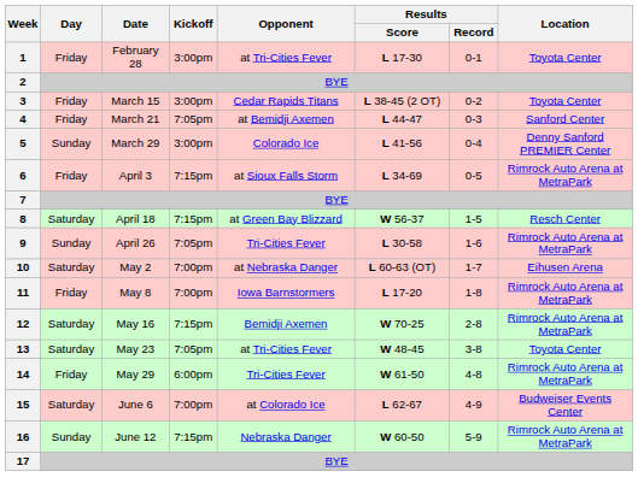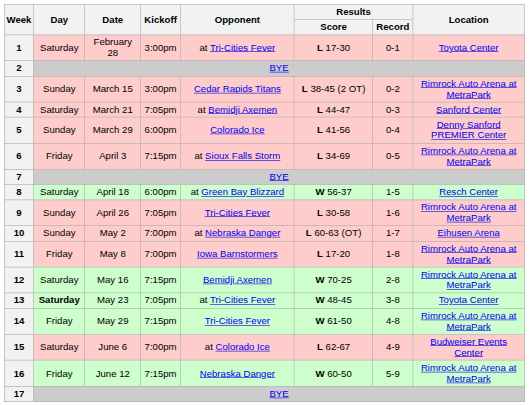1 | Day: Friday -> Saturday
3 | Day: Friday -> Sunday
3 | Location: Toyota Center -> Rimrock Auto Arena at MetraPark
4 | Day: Friday -> Saturday
5 | Kickoff: 3:00pm -> 6:00pm
8 | Kickoff: 7:15pm -> 6:00pm
10 | Day: Saturday -> Sunday
13 | Day: normal -> bold
14 | Kickoff: 6:00pm -> 7:15pm
16 | Day: Sunday -> Friday
